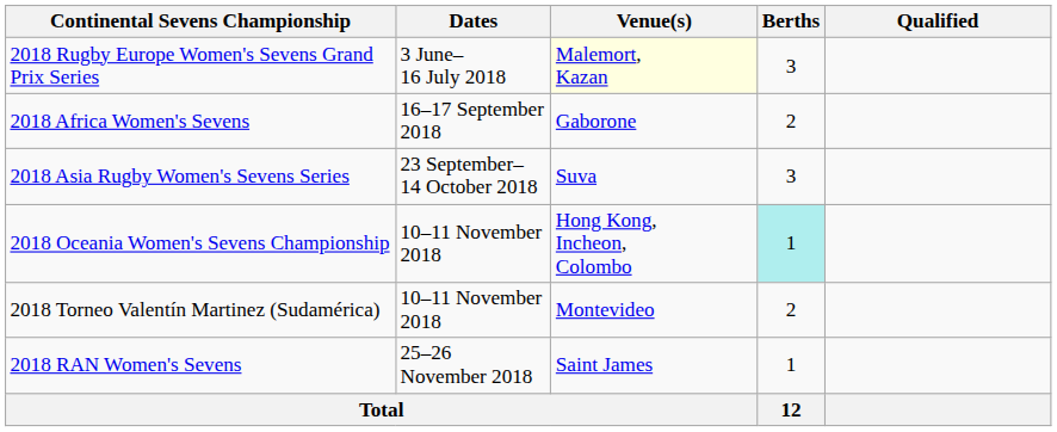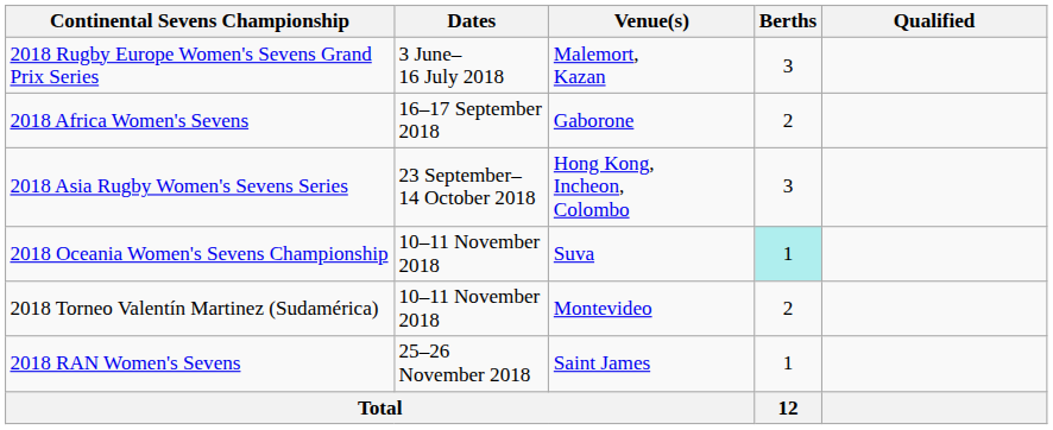2018 Rugby Europe Women's Sevens Grand Prix Series | Venue(s): lightyellow background -> no background
2018 Asia Rugby Women's Sevens Series | Venue(s): Suva -> Hong Kong, Incheon, Colombo
2018 Oceania Women's Sevens Championship | Venue(s): Hong Kong, Incheon, Colombo -> Suva
